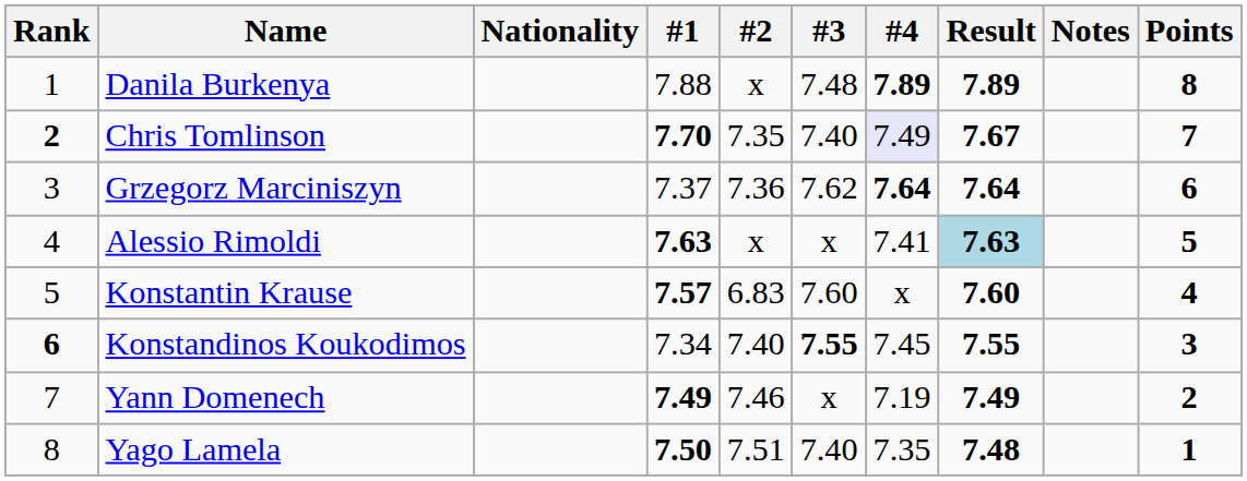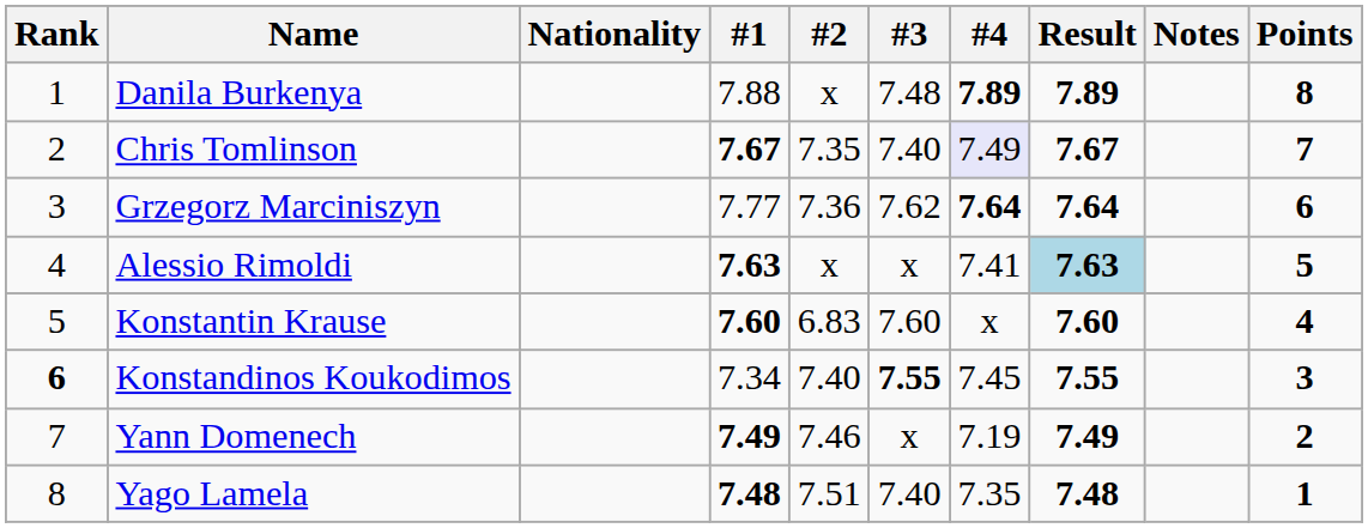Chris Tomlinson | Rank: bold -> normal
Chris Tomlinson | #1: 7.70 -> 7.67
Grzegorz Marciniszyn | #1: 7.37 -> 7.77
Konstantin Krause | #1: 7.57 -> 7.60
Yago Lamela | #1: 7.50 -> 7.48
